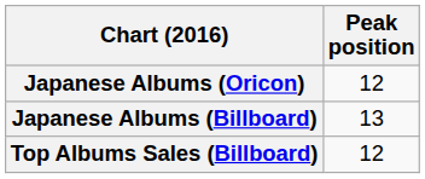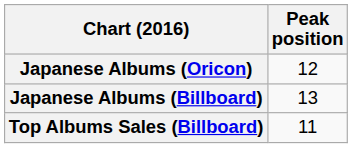Top Albums Sales (Billboard) | Peak position: 12 -> 11
